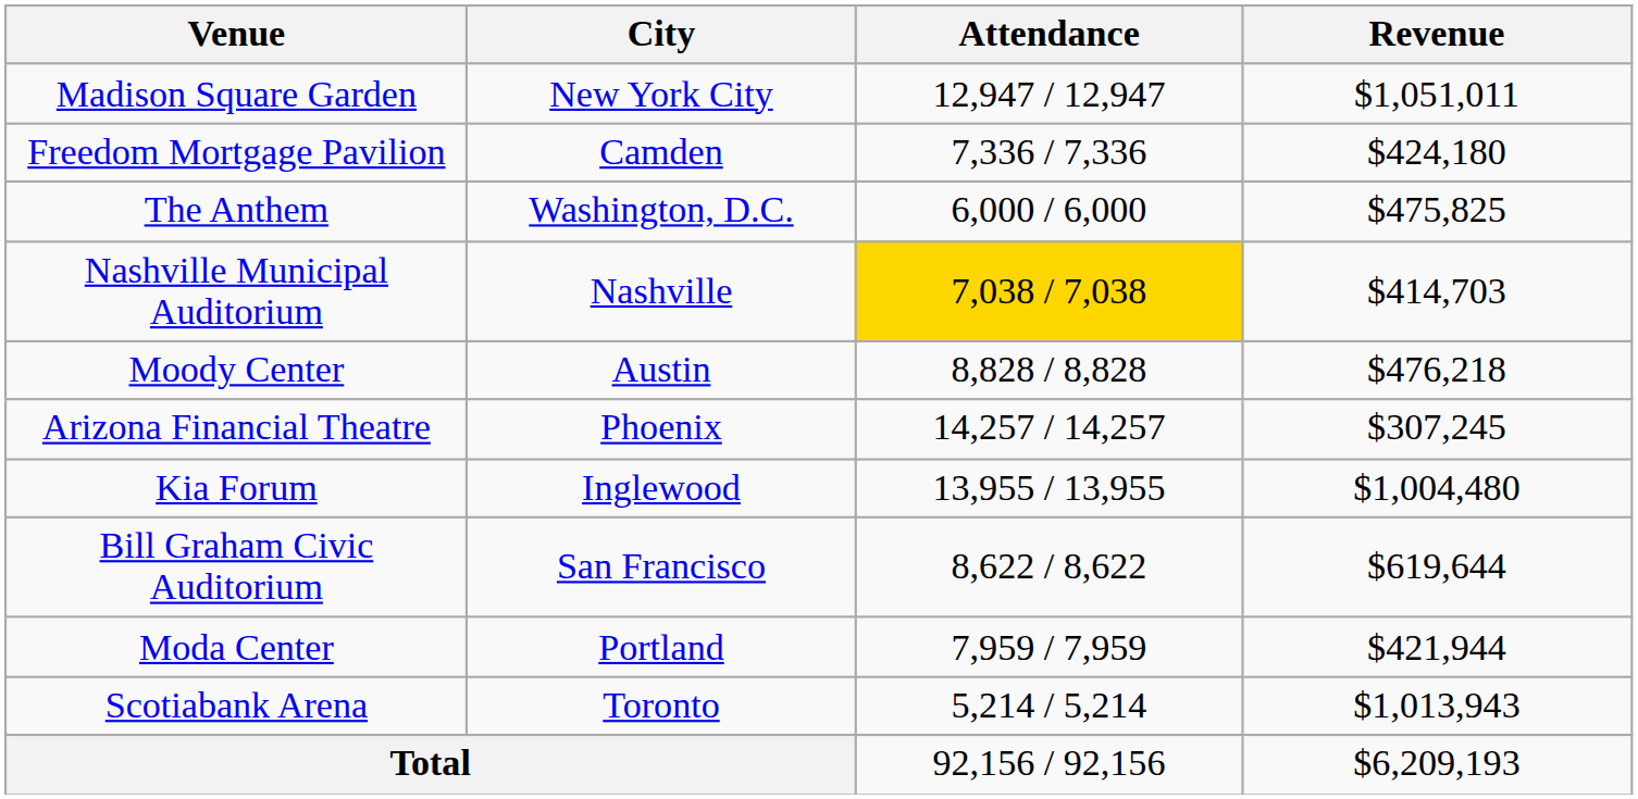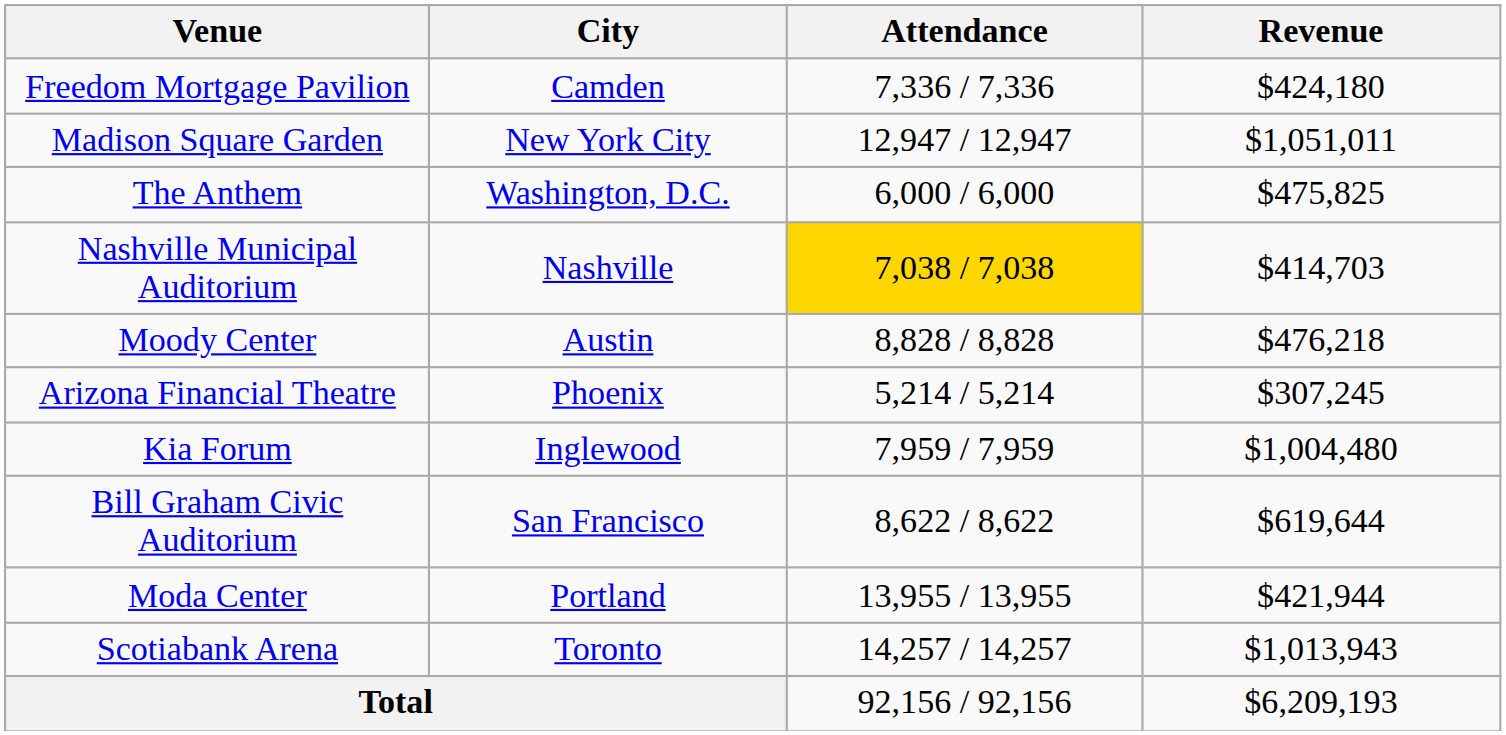rows swapped: Madison Square Garden <-> Freedom Mortgage Pavilion
Arizona Financial Theatre | Attendance: 14,257 / 14,257 -> 5,214 / 5,214
Kia Forum | Attendance: 13,955 / 13,955 -> 7,959 / 7,959
Moda Center | Attendance: 7,959 / 7,959 -> 13,955 / 13,955
Scotiabank Arena | Attendance: 5,214 / 5,214 -> 14,257 / 14,257
